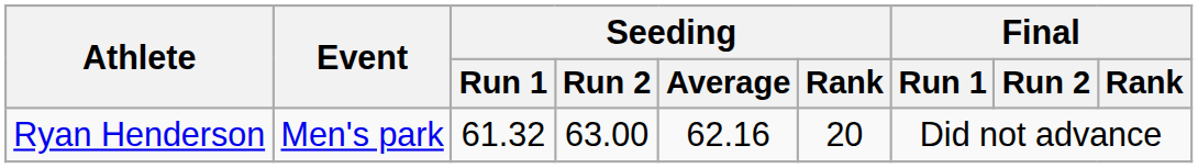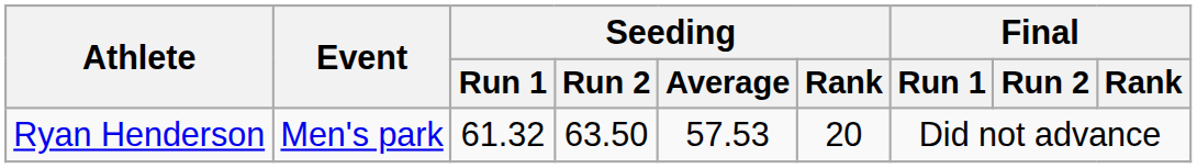Ryan Henderson | Seeding / Run 2: 63.00 -> 63.50
Ryan Henderson | Seeding / Average: 62.16 -> 57.53
